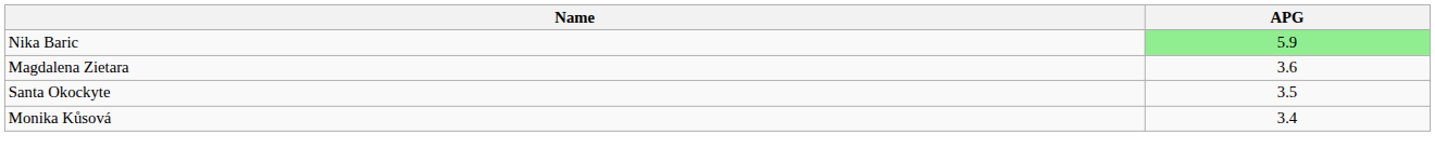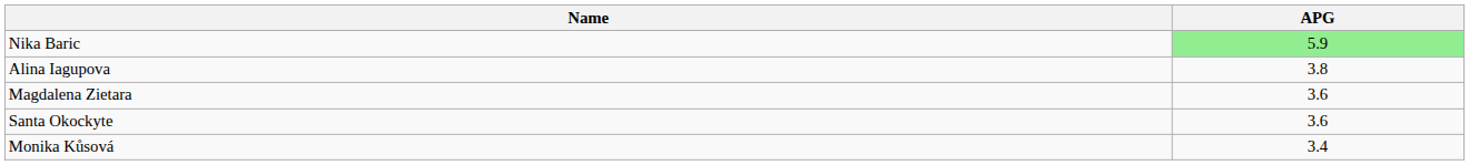+ row: Alina Iagupova | 3.8
Santa Okockyte | APG: 3.5 -> 3.6
